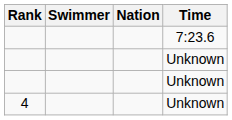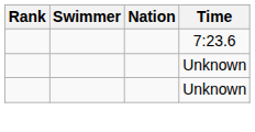- row: 4 | Unknown
